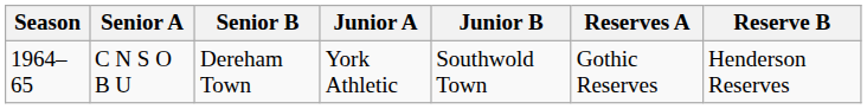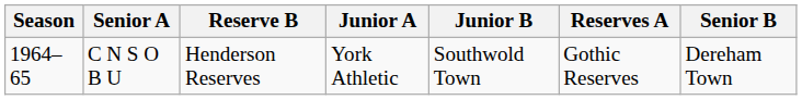columns swapped: Senior B <-> Reserve B
